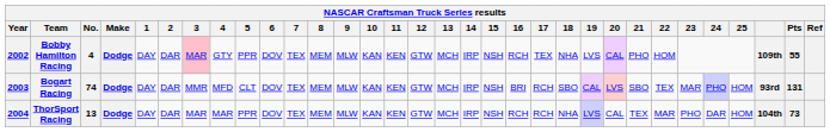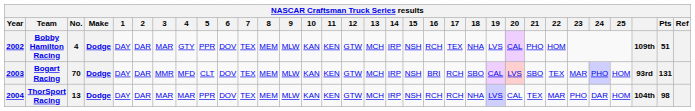Bobby Hamilton Racing | 3: pink background -> no background
Bobby Hamilton Racing | Pts: 55 -> 51
Bogart Racing | No.: 74 -> 70
ThorSport Racing | Pts: 73 -> 98
